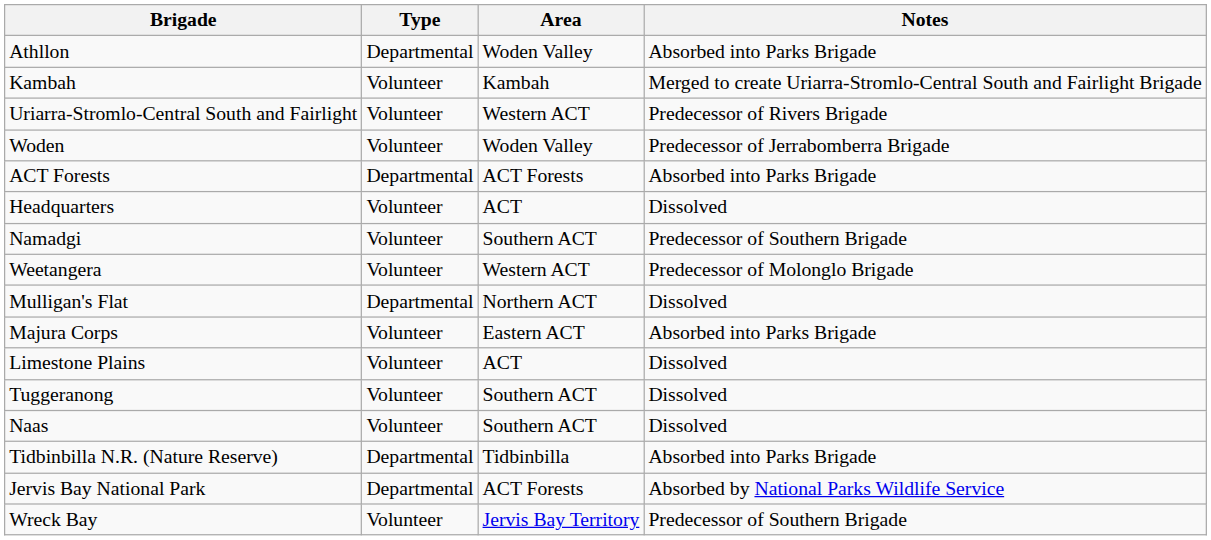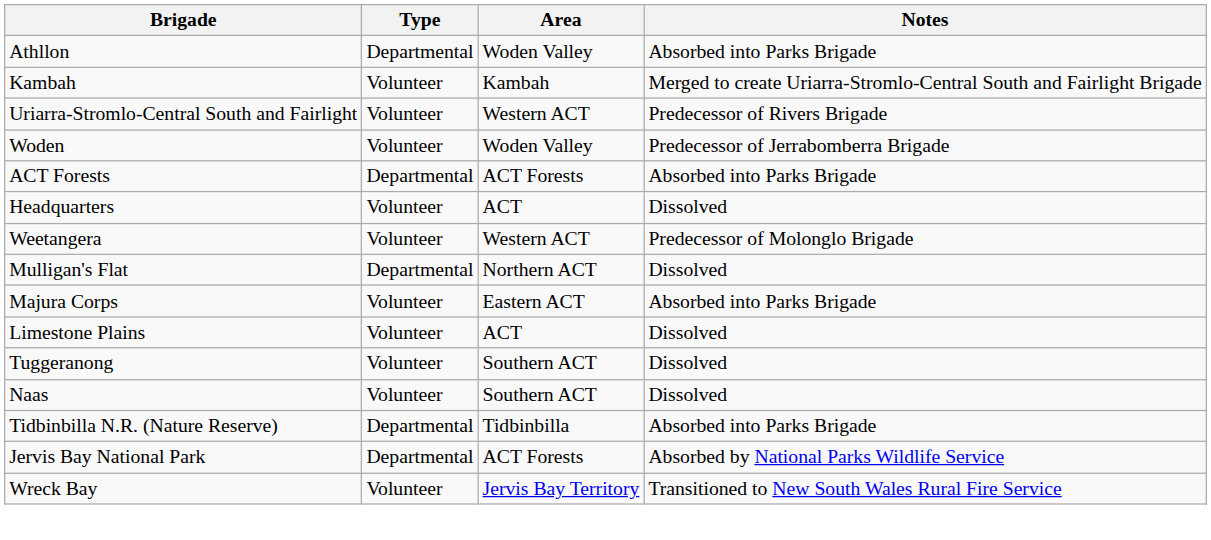- row: Namadgi | Volunteer | Southern ACT | Predecessor of Southern Brigade
Wreck Bay | Notes: Predecessor of Southern Brigade -> Transitioned to New South Wales Rural Fire Service
